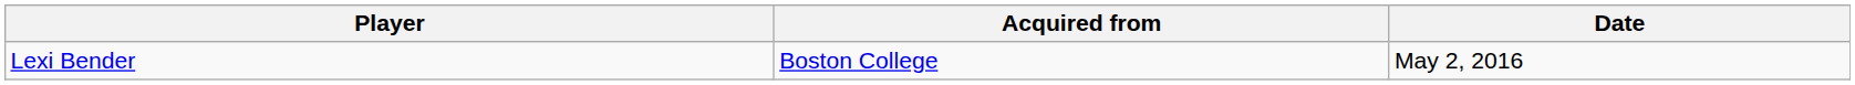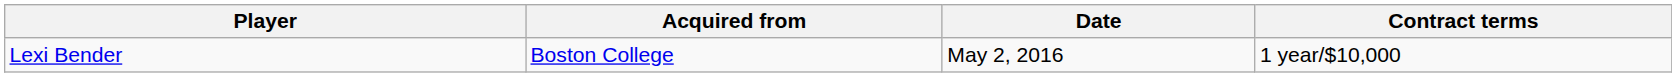+ column: Contract terms | 1 year/$10,000
